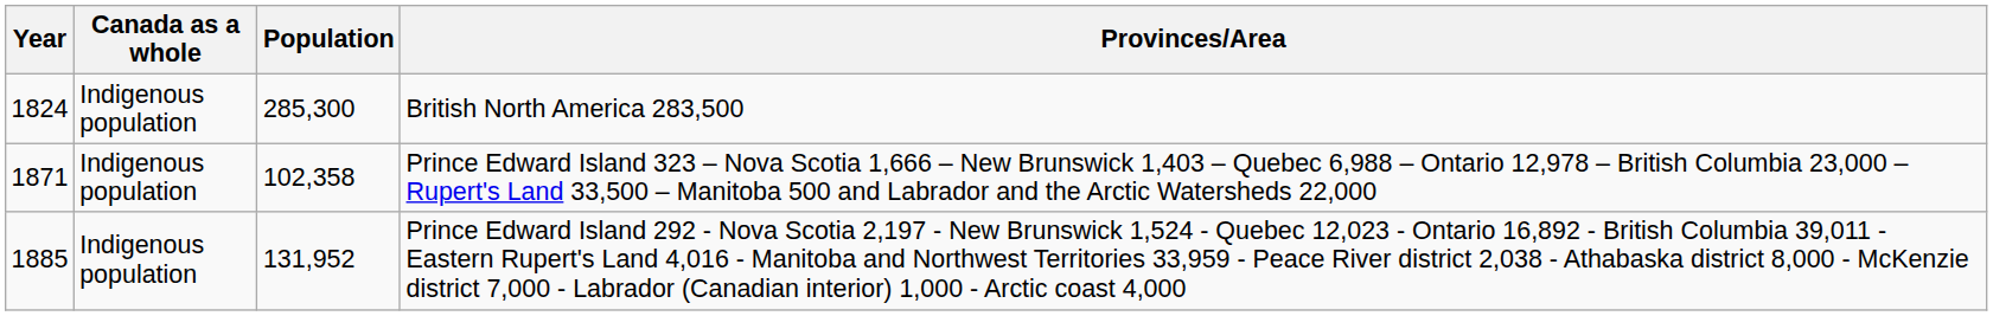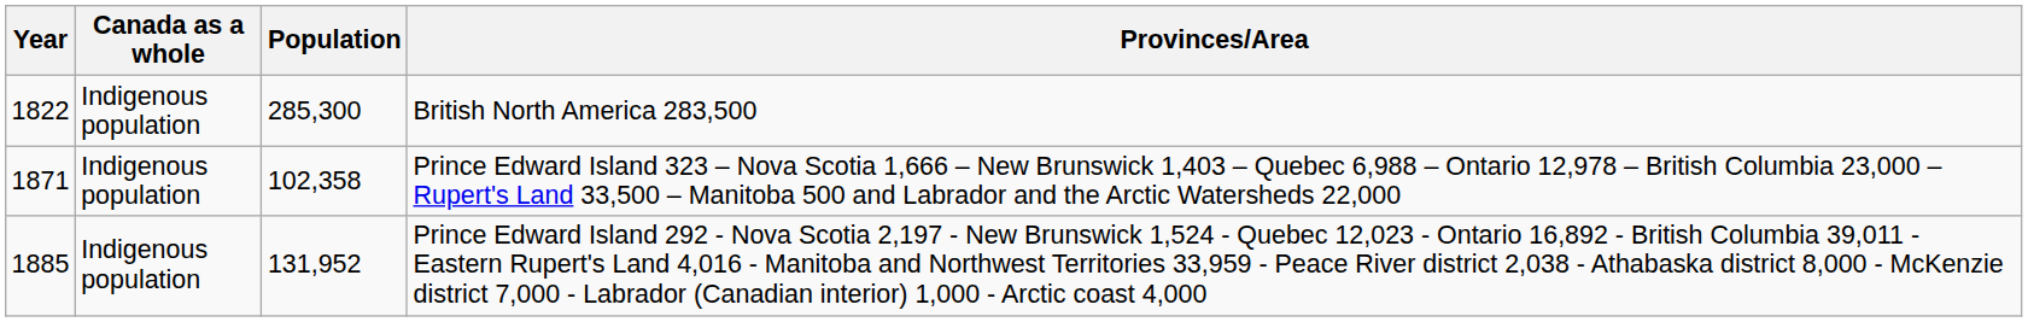British North America 283,500 | Year: 1824 -> 1822
